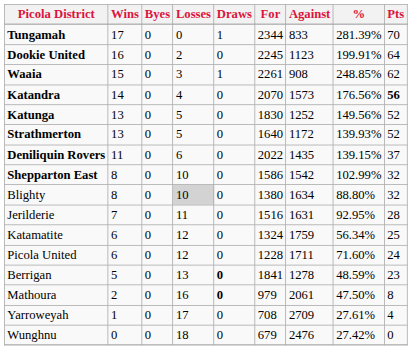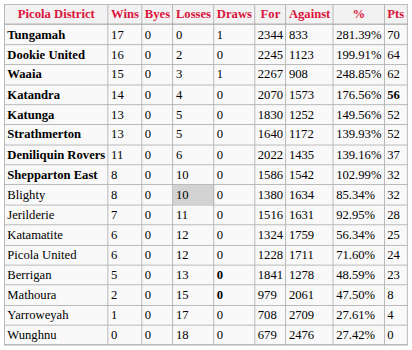Waaia | For: 2261 -> 2267
Deniliquin Rovers | %: 139.15% -> 139.16%
Blighty | %: 88.80% -> 85.34%
Mathoura | Losses: 16 -> 15
